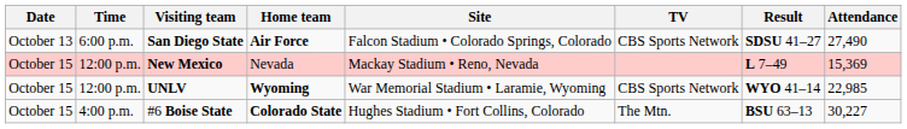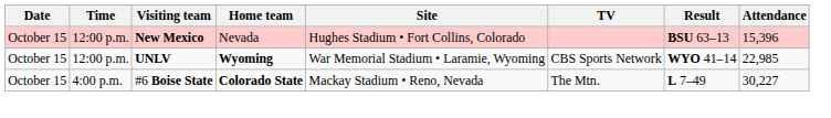- row: October 13 | 6:00 p.m. | San Diego State | Air Force | Falcon Stadium • Colorado Springs, Colorado | CBS Sports Network | SDSU 41–27 | 27,490
New Mexico | Site: Mackay Stadium • Reno, Nevada -> Hughes Stadium • Fort Collins, Colorado
New Mexico | Result: L 7–49 -> BSU 63–13
New Mexico | Attendance: 15,369 -> 15,396
#6 Boise State | Site: Hughes Stadium • Fort Collins, Colorado -> Mackay Stadium • Reno, Nevada
#6 Boise State | Result: BSU 63–13 -> L 7–49
